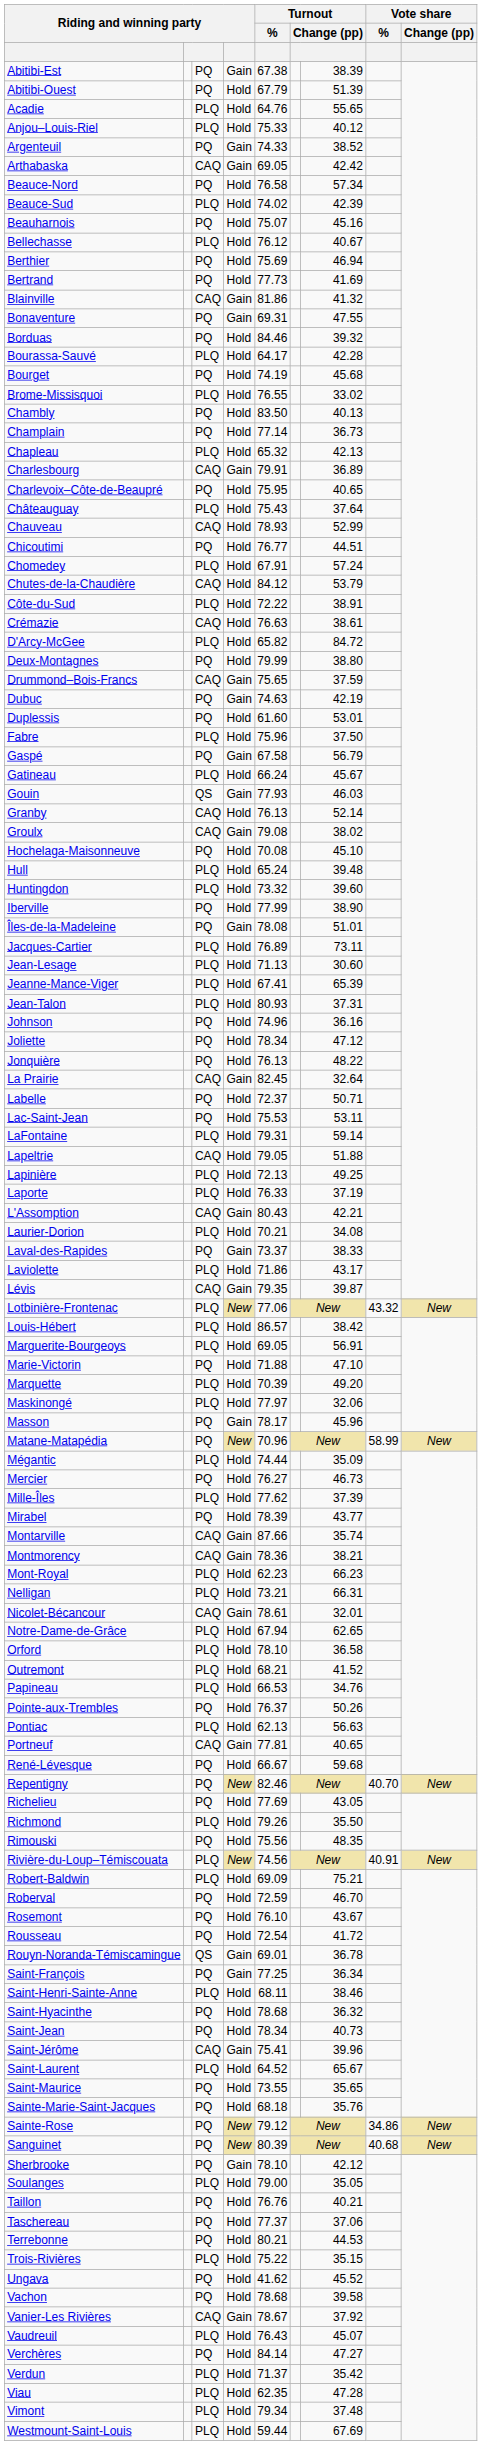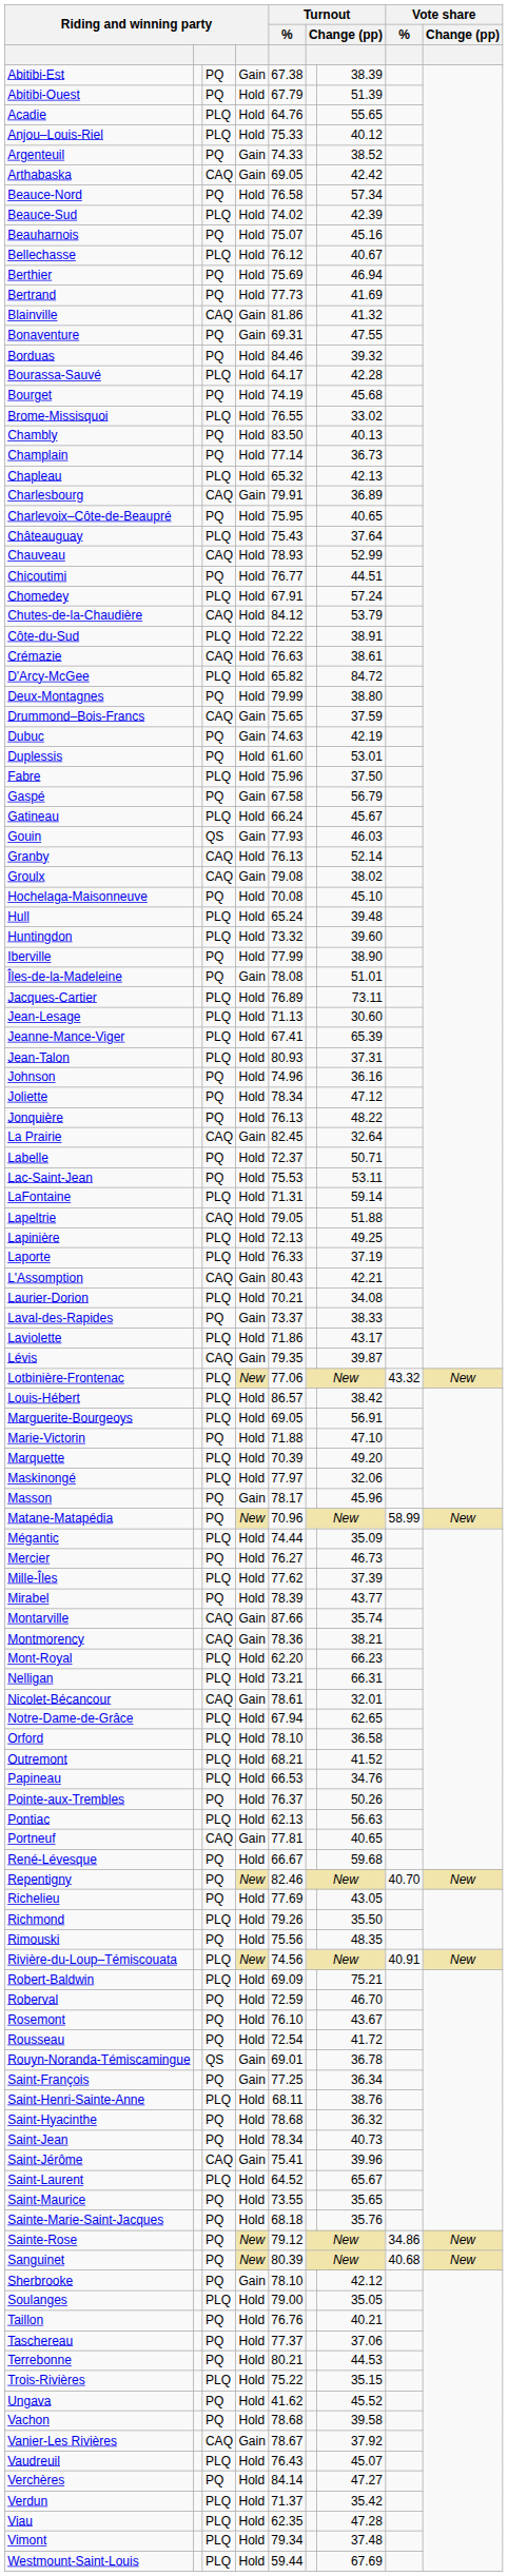LaFontaine | Turnout / %: 79.31 -> 71.31
Mont-Royal | Turnout / %: 62.23 -> 62.20
Saint-Henri-Sainte-Anne | column 7: 38.46 -> 38.76
